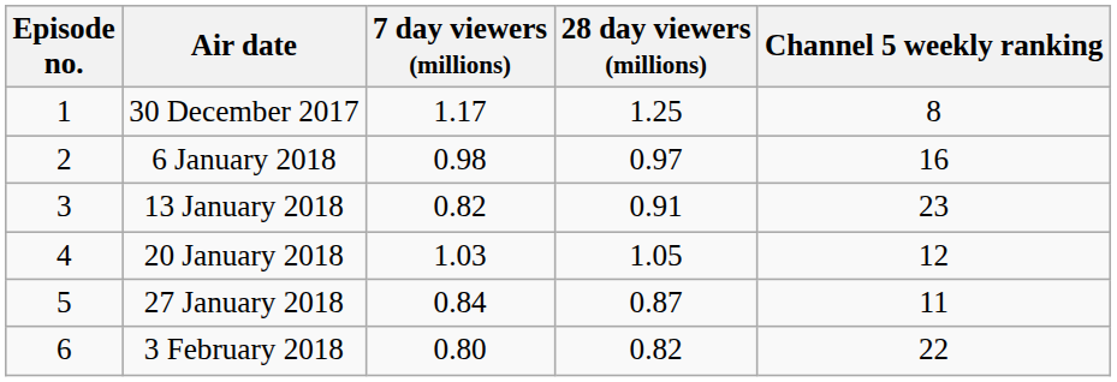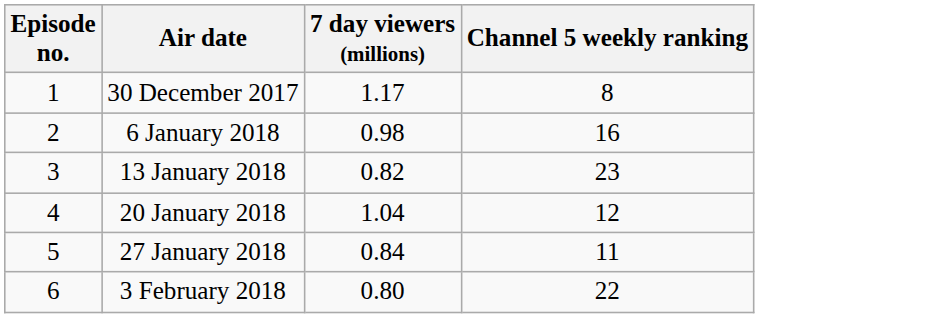- column: 28 day viewers (millions) | 1.25 | 0.97 | 0.91 | 1.05 | 0.87 | 0.82
20 January 2018 | 7 day viewers (millions): 1.03 -> 1.04
